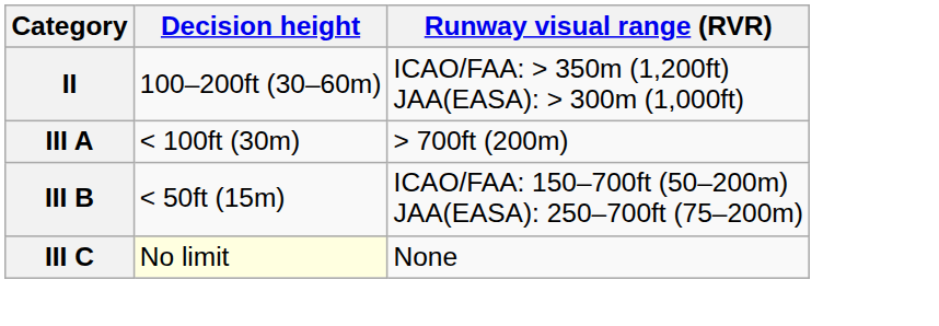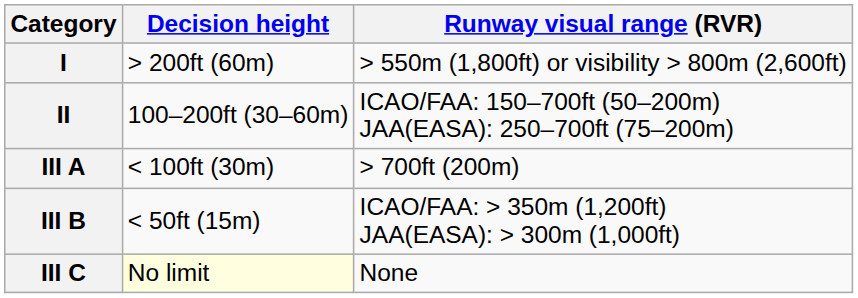+ row: I | > 200ft (60m) | > 550m (1,800ft) or visibility > 800m (2,600ft)
II | Runway visual range (RVR): ICAO/FAA: > 350m (1,200ft) JAA(EASA): > 300m (1,000ft) -> ICAO/FAA: 150–700ft (50–200m) JAA(EASA): 250–700ft (75–200m)
III B | Runway visual range (RVR): ICAO/FAA: 150–700ft (50–200m) JAA(EASA): 250–700ft (75–200m) -> ICAO/FAA: > 350m (1,200ft) JAA(EASA): > 300m (1,000ft)
